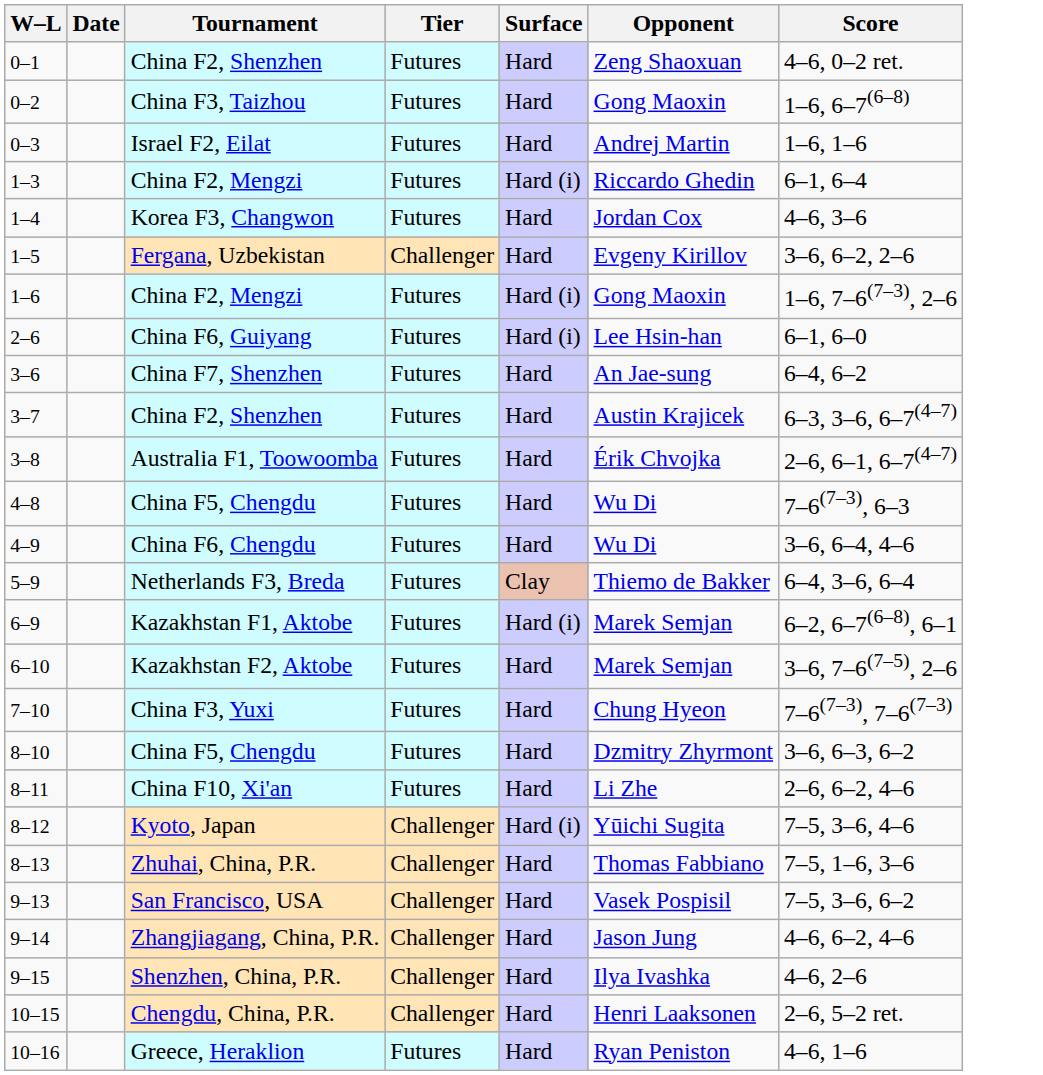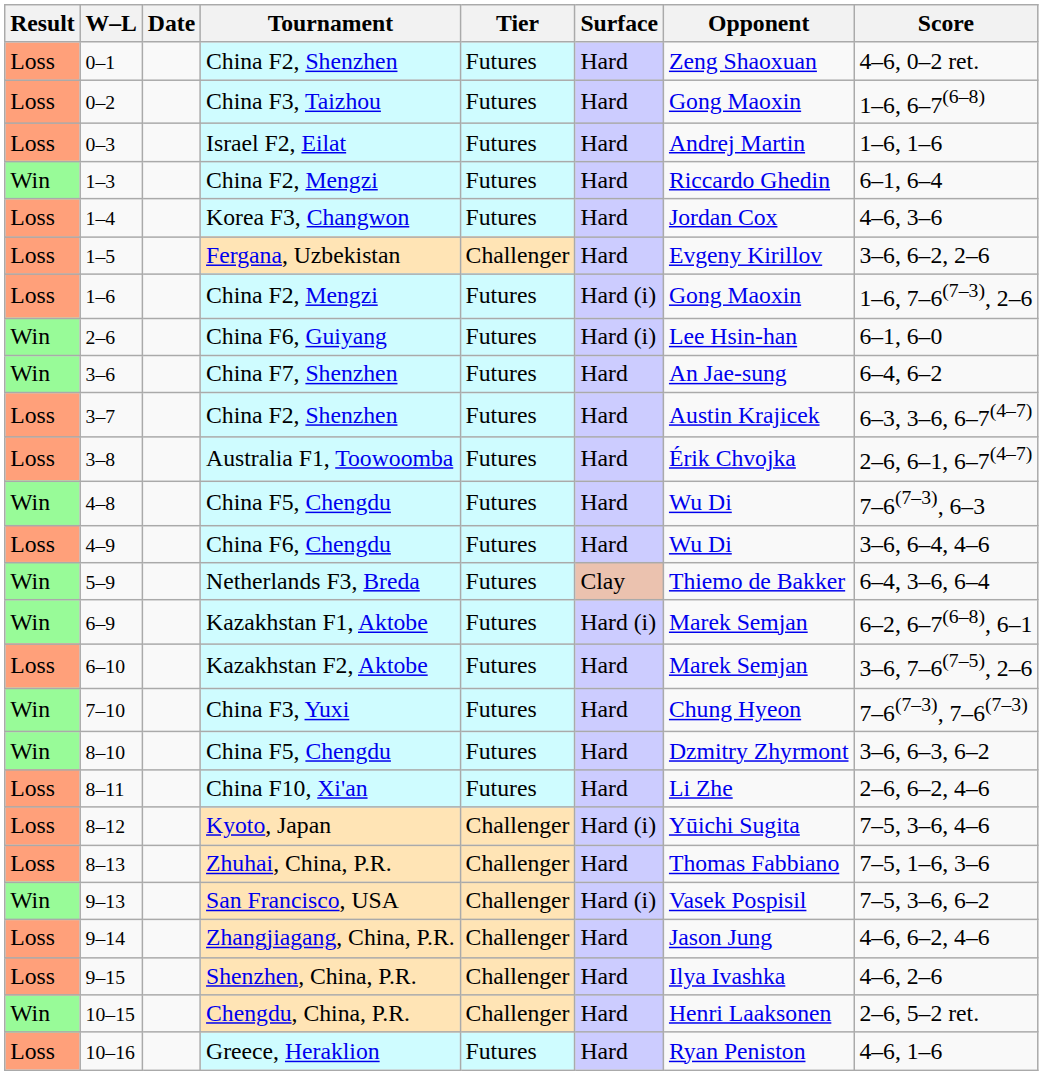+ column: Result | Loss | Loss | Loss | Win | Loss | Loss | Loss | Win | Win | Loss | Loss | Win | Loss | Win | Win | Loss | Win | Win | Loss | Loss | Loss | Win | Loss | Loss | Win | Loss
1–3 | Surface: Hard (i) -> Hard
9–13 | Surface: Hard -> Hard (i)
